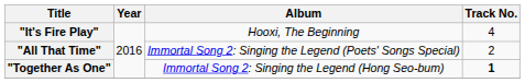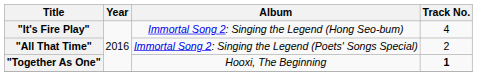"It's Fire Play" | Album: Hooxi, The Beginning -> Immortal Song 2: Singing the Legend (Hong Seo-bum)
"Together As One" | Album: Immortal Song 2: Singing the Legend (Hong Seo-bum) -> Hooxi, The Beginning
